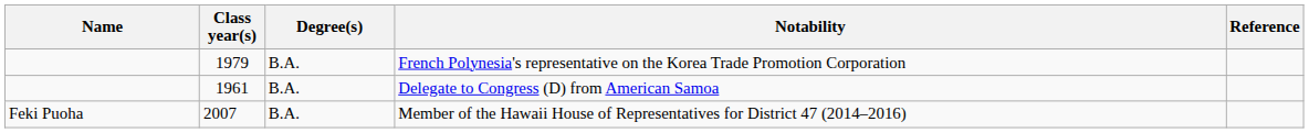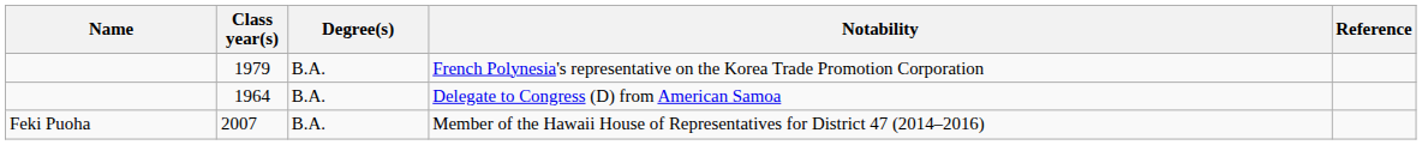Delegate to Congress (D) from American Samoa | Class year(s): 1961 -> 1964
